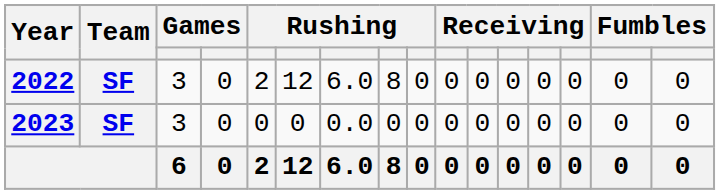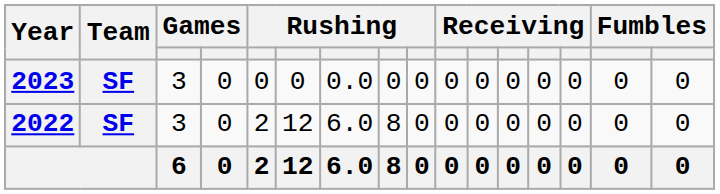rows swapped: 2022 <-> 2023
